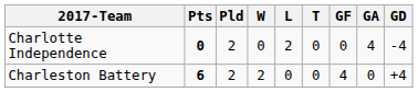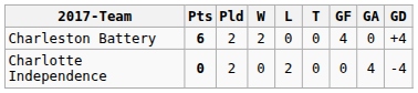rows swapped: Charleston Battery <-> Charlotte Independence
